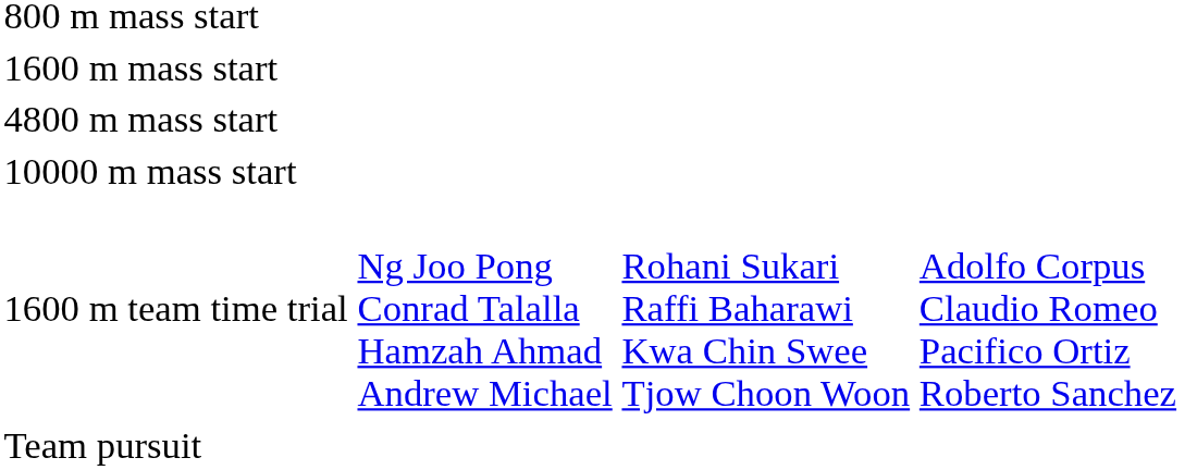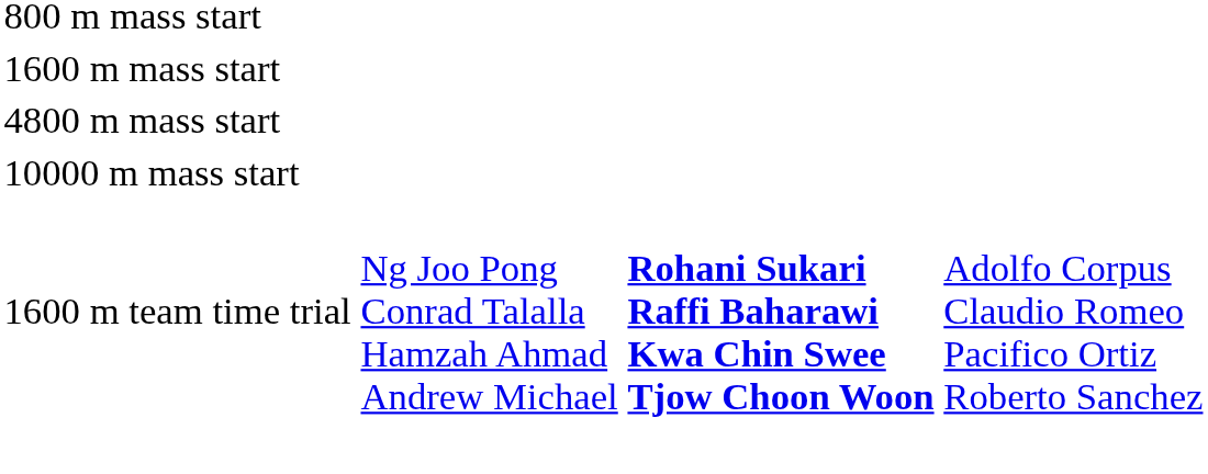1600 m team time trial | column 3: normal -> bold
- row: Team pursuit
